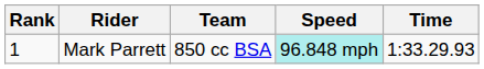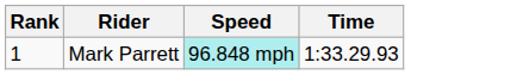- column: Team | 850 cc BSA
